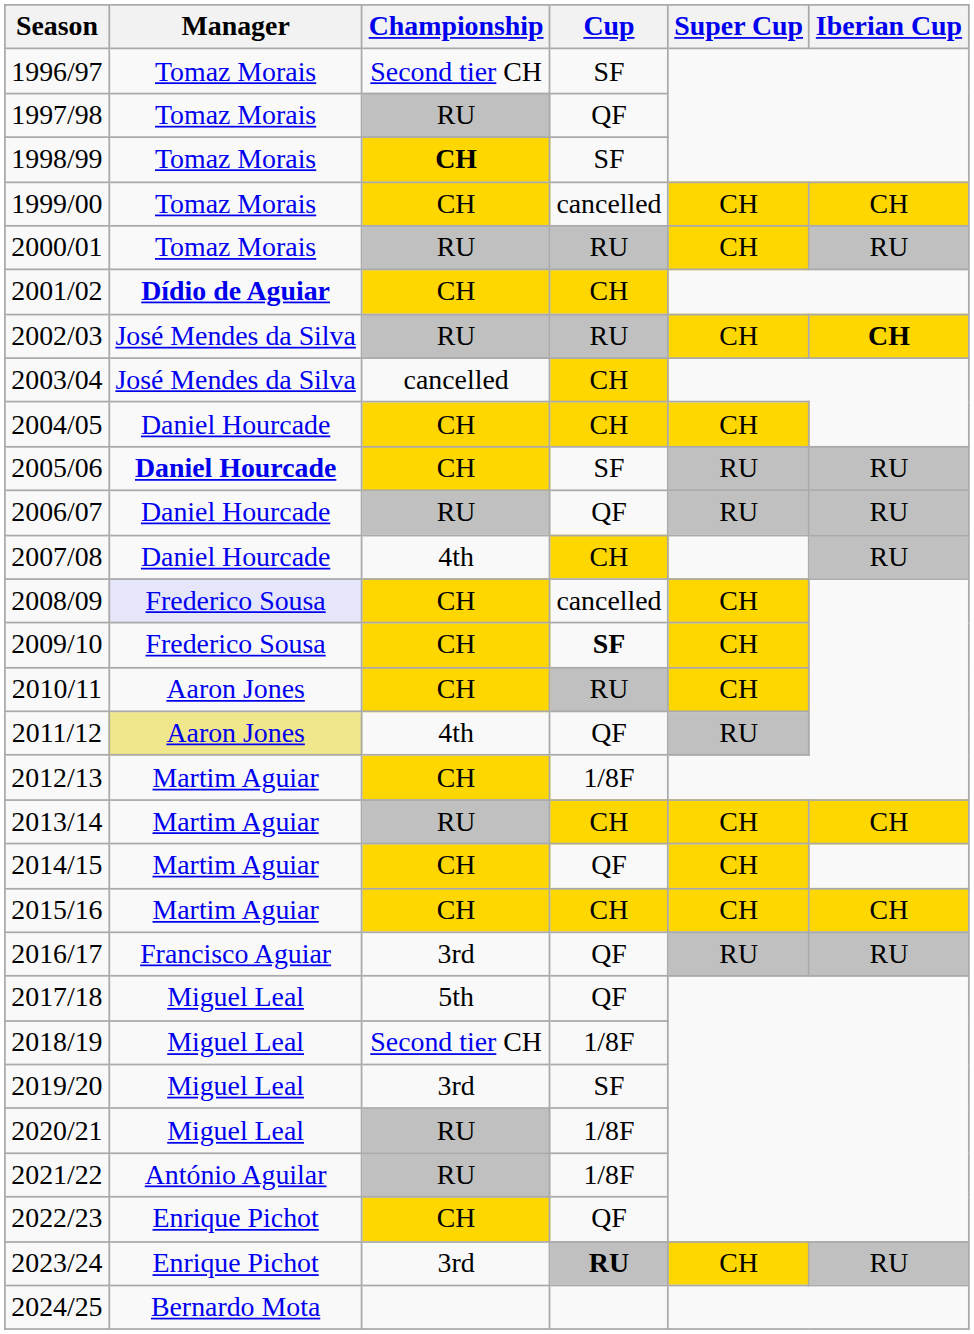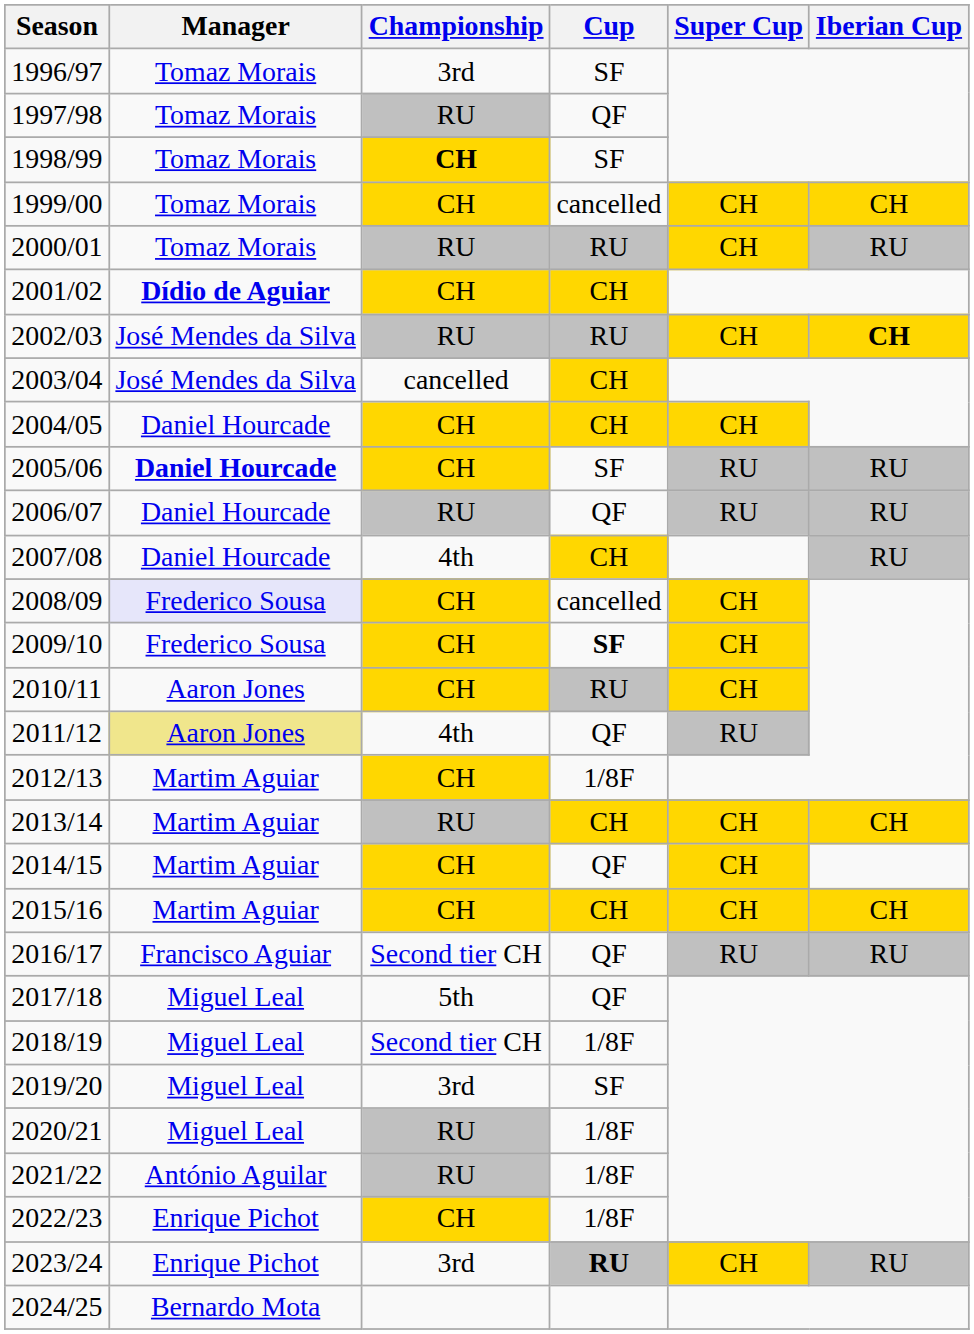1996/97 | Championship: Second tier CH -> 3rd
2016/17 | Championship: 3rd -> Second tier CH
2022/23 | Cup: QF -> 1/8F
